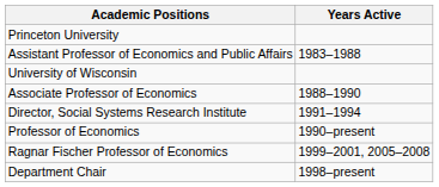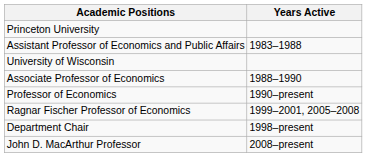- row: Director, Social Systems Research Institute | 1991–1994
+ row: John D. MacArthur Professor | 2008–present
